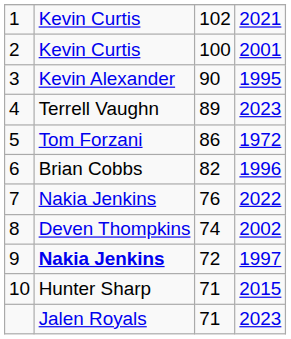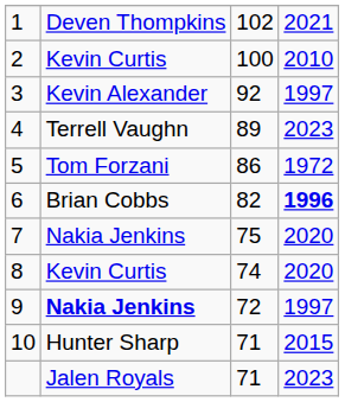1 | column 2: Kevin Curtis -> Deven Thompkins
2 | column 4: 2001 -> 2010
3 | column 3: 90 -> 92
3 | column 4: 1995 -> 1997
6 | column 4: normal -> bold
7 | column 3: 76 -> 75
7 | column 4: 2022 -> 2020
8 | column 2: Deven Thompkins -> Kevin Curtis
8 | column 4: 2002 -> 2020
